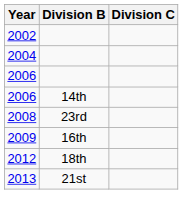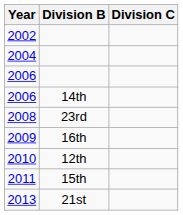+ row: 2010 | 12th
+ row: 2011 | 15th
- row: 2012 | 18th
